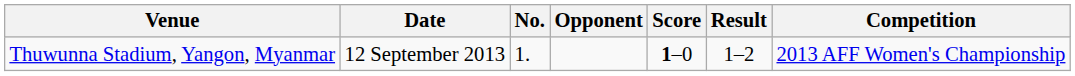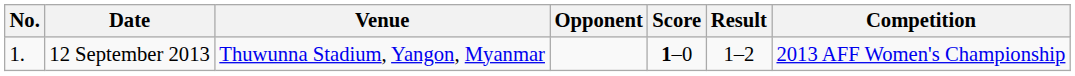columns swapped: No. <-> Venue
